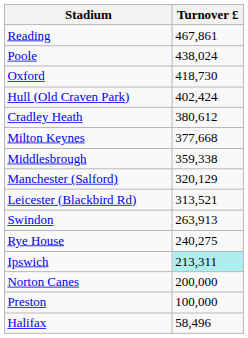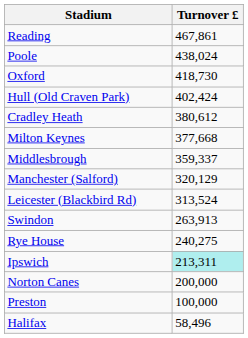Middlesbrough | Turnover £: 359,338 -> 359,337
Leicester (Blackbird Rd) | Turnover £: 313,521 -> 313,524
